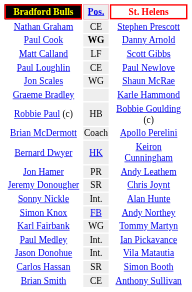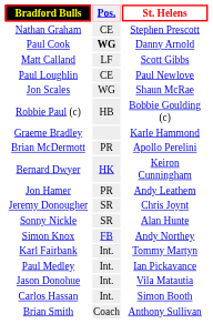rows swapped: Graeme Bradley <-> Robbie Paul (c)
Brian McDermott | Pos.: Coach -> PR
Sonny Nickle | Pos.: Int. -> SR
Karl Fairbank | Pos.: WG -> Int.
Carlos Hassan | Pos.: SR -> Int.
Brian Smith | Pos.: CE -> Coach
